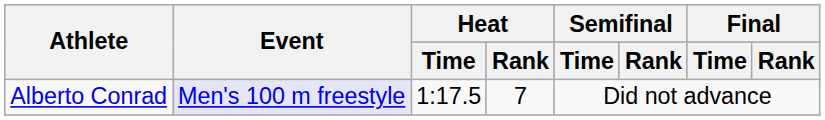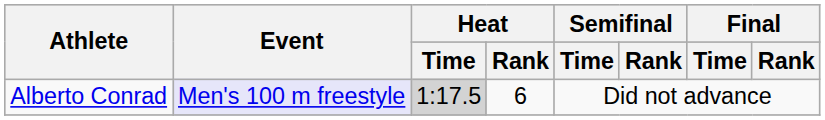Alberto Conrad | Heat / Time: no background -> lightgrey background
Alberto Conrad | Heat / Rank: 7 -> 6
